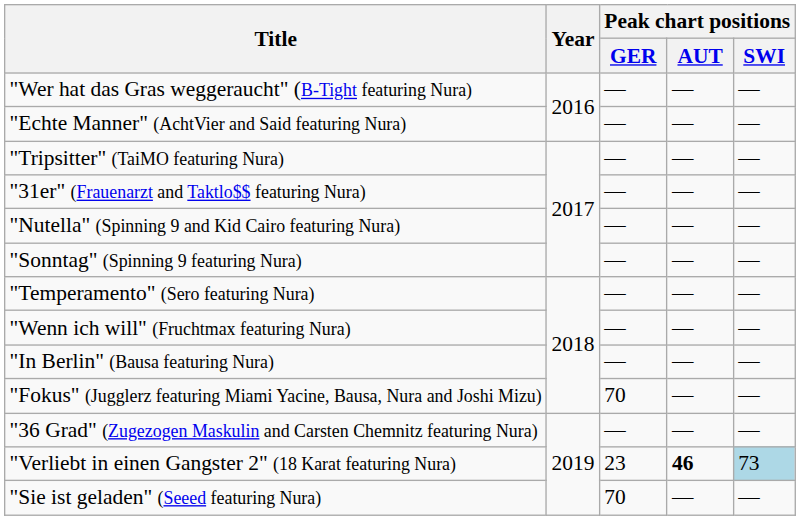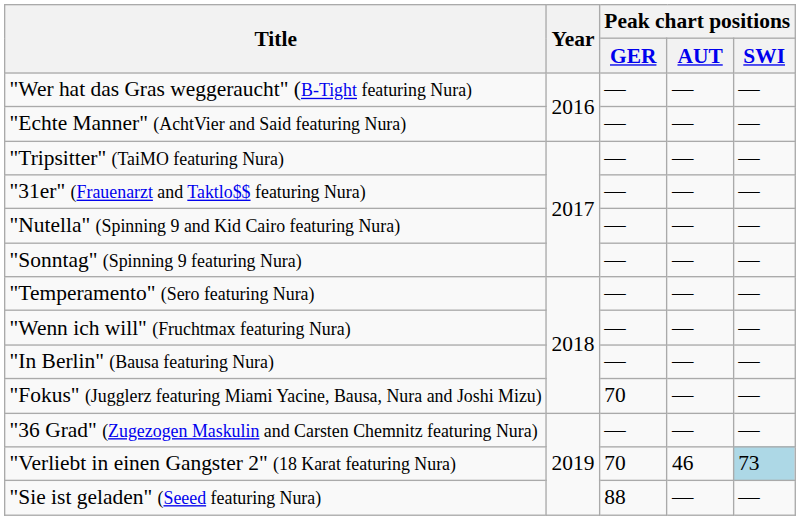"Verliebt in einen Gangster 2" (18 Karat featuring Nura) | Peak chart positions / GER: 23 -> 70
"Verliebt in einen Gangster 2" (18 Karat featuring Nura) | Peak chart positions / AUT: bold -> normal
"Sie ist geladen" (Seeed featuring Nura) | Peak chart positions / GER: 70 -> 88
